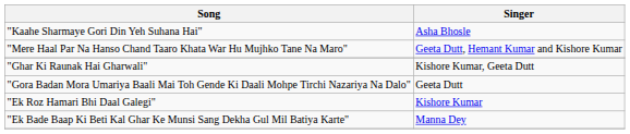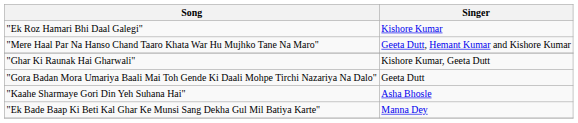rows swapped: "Ek Roz Hamari Bhi Daal Galegi" <-> "Kaahe Sharmaye Gori Din Yeh Suhana Hai"
